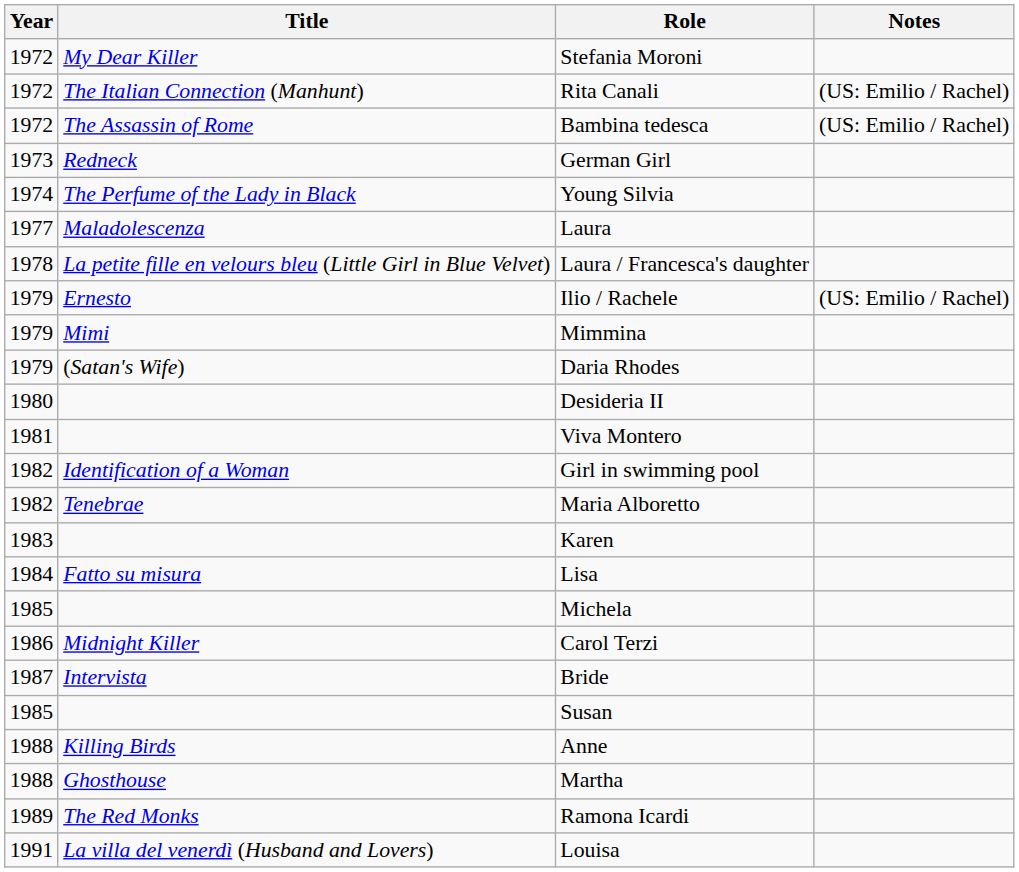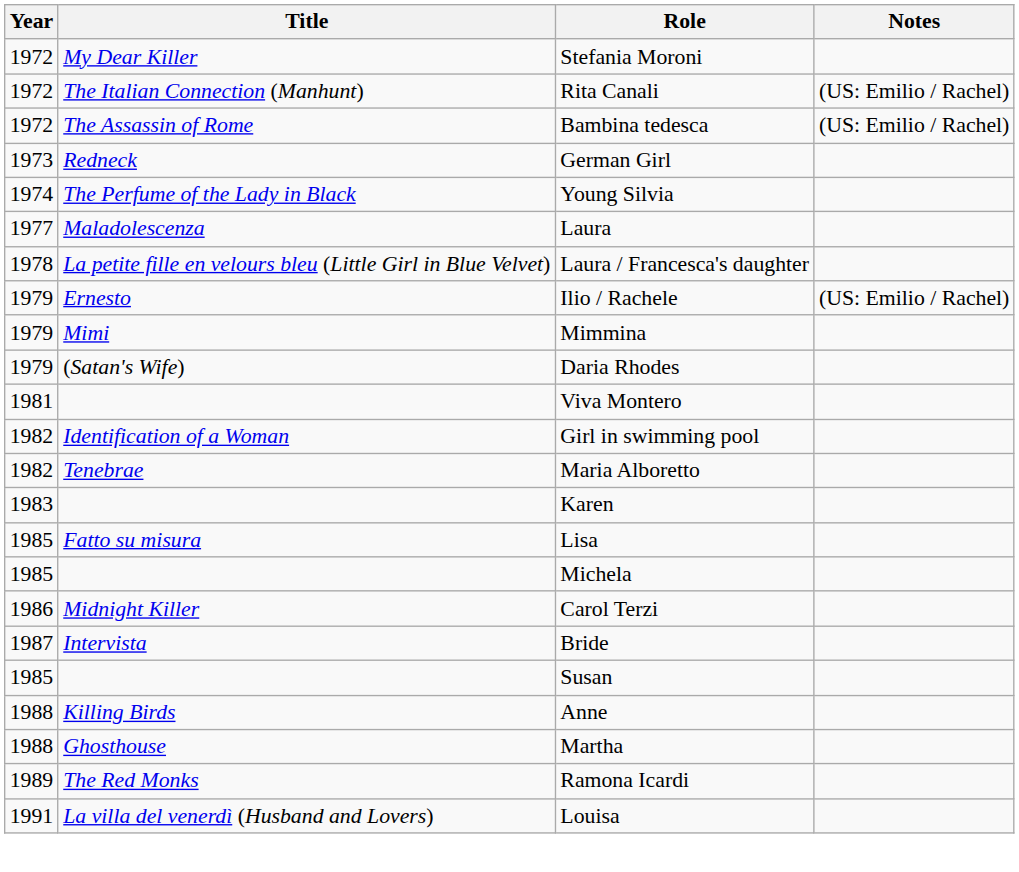- row: 1980 | Desideria II
Lisa | Year: 1984 -> 1985
